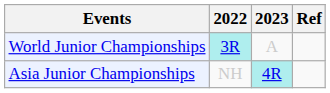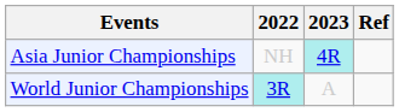rows swapped: Asia Junior Championships <-> World Junior Championships
